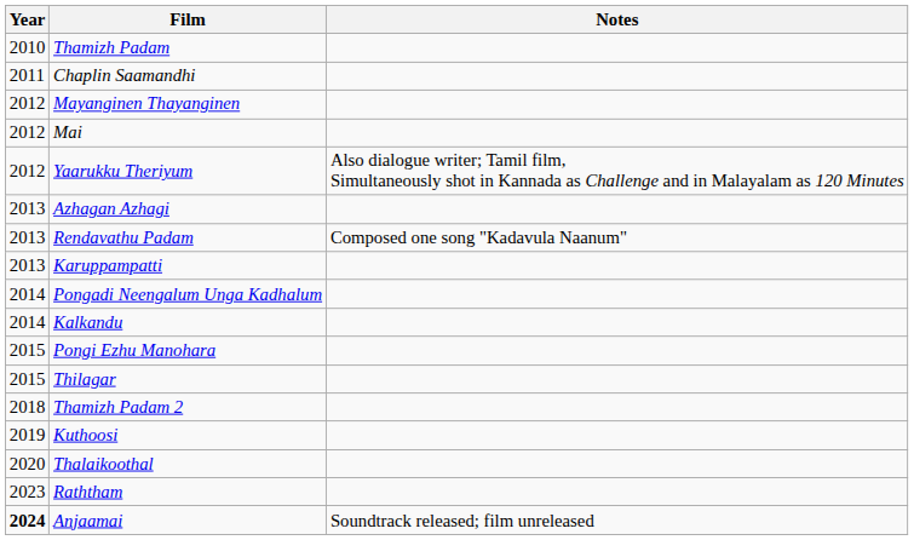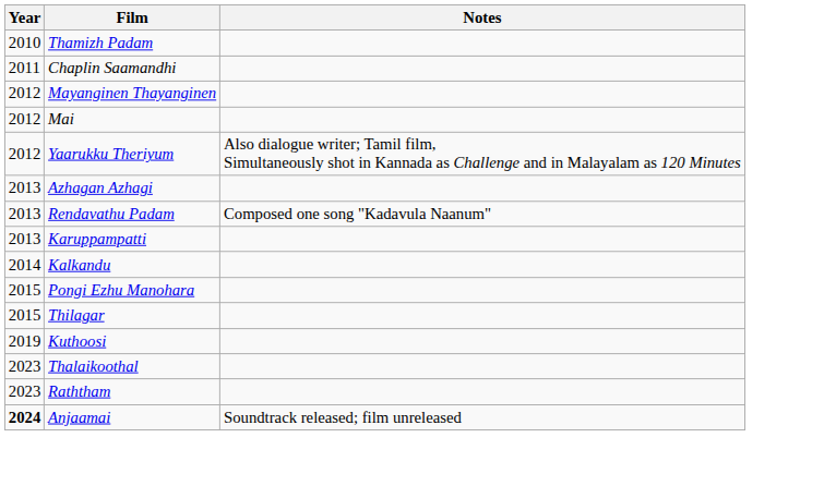- row: 2014 | Pongadi Neengalum Unga Kadhalum
- row: 2018 | Thamizh Padam 2
Thalaikoothal | Year: 2020 -> 2023
